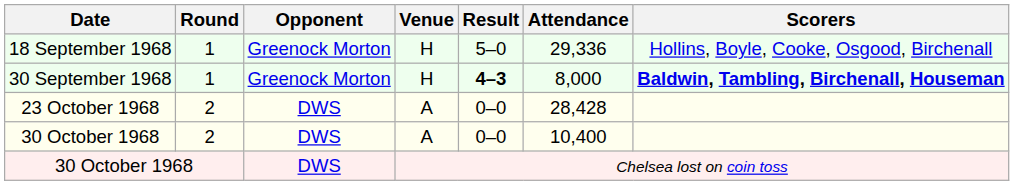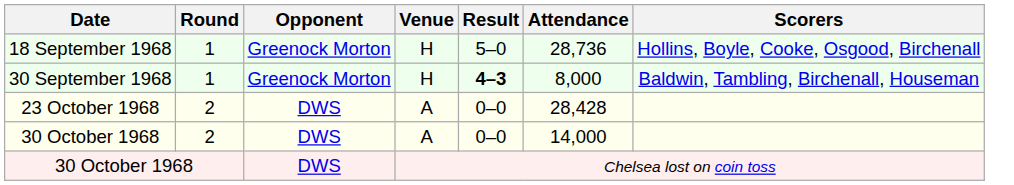18 September 1968 | Attendance: 29,336 -> 28,736
30 September 1968 | Scorers: bold -> normal
30 October 1968 / 2 | Attendance: 10,400 -> 14,000
